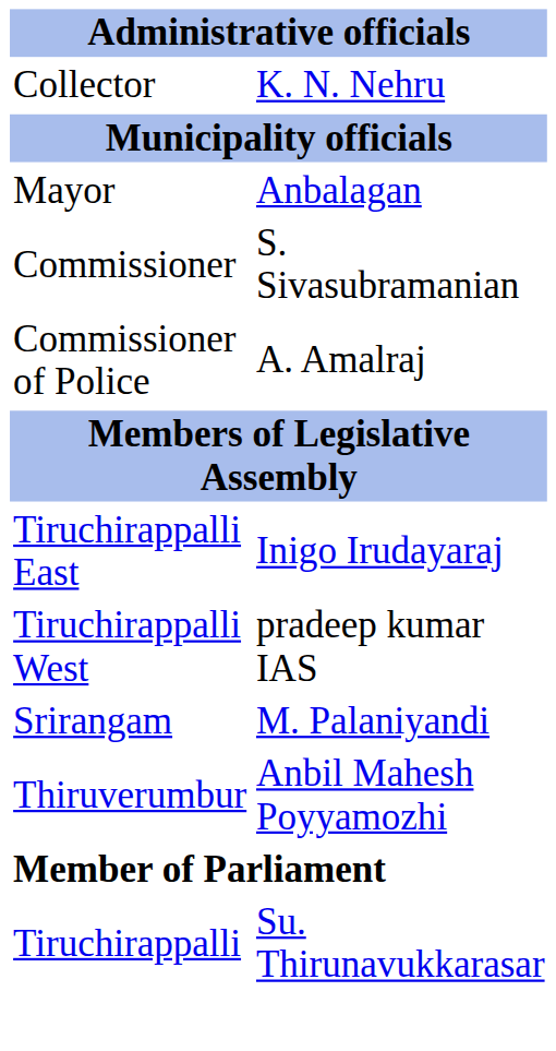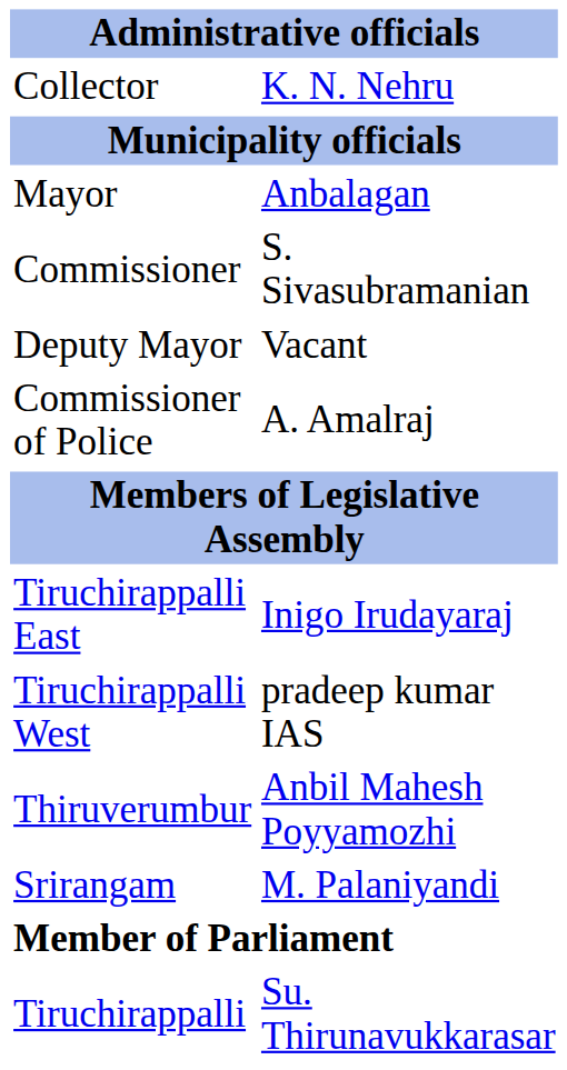+ row: Deputy Mayor | Vacant
rows swapped: Srirangam <-> Thiruverumbur
